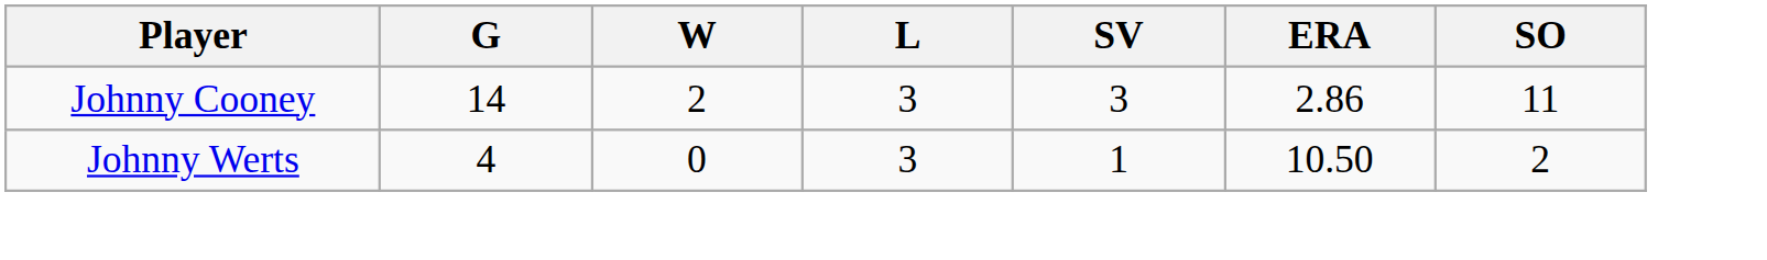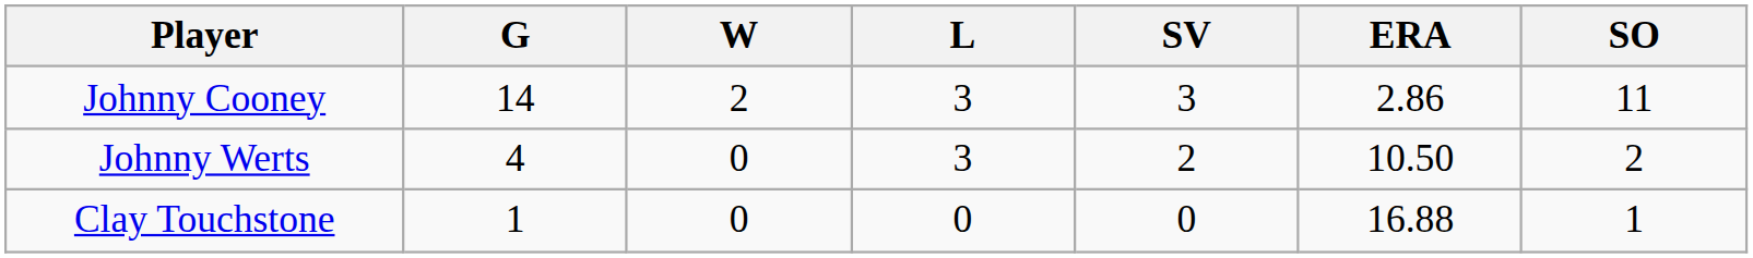Johnny Werts | SV: 1 -> 2
+ row: Clay Touchstone | 1 | 0 | 0 | 0 | 16.88 | 1
